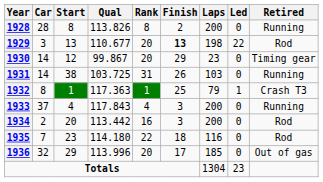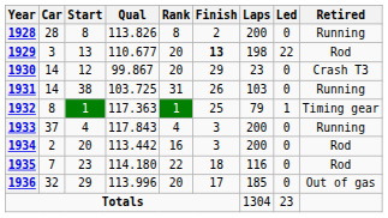1930 | Retired: Timing gear -> Crash T3
1932 | Retired: Crash T3 -> Timing gear
